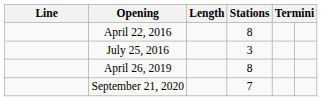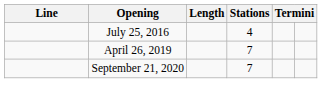- row: April 22, 2016 | 8
July 25, 2016 | Stations: 3 -> 4
April 26, 2019 | Stations: 8 -> 7
